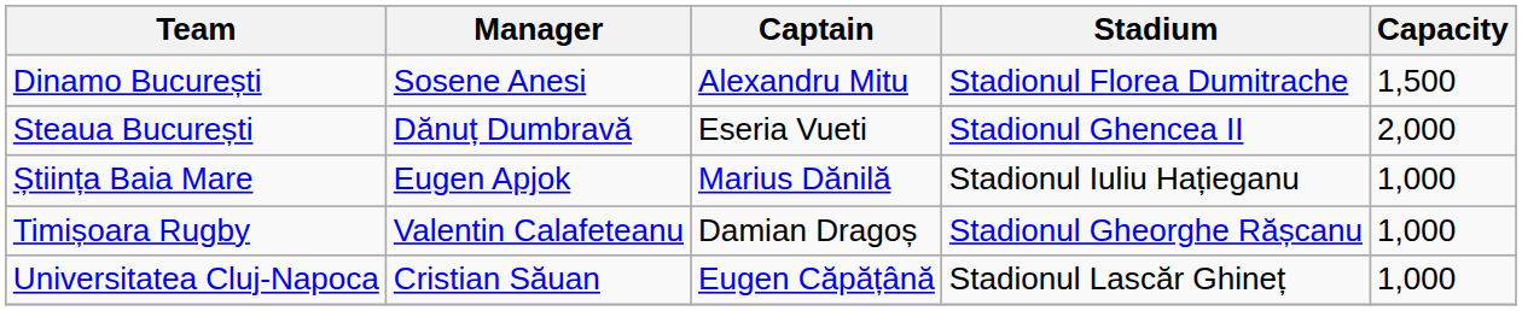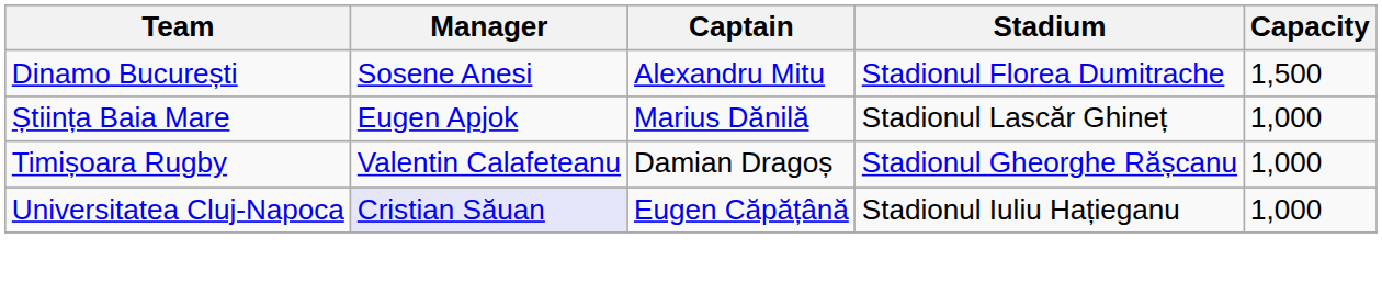- row: Steaua București | Dănuț Dumbravă | Eseria Vueti | Stadionul Ghencea II | 2,000
Știința Baia Mare | Stadium: Stadionul Iuliu Hațieganu -> Stadionul Lascăr Ghineț
Universitatea Cluj-Napoca | Manager: no background -> lavender background
Universitatea Cluj-Napoca | Stadium: Stadionul Lascăr Ghineț -> Stadionul Iuliu Hațieganu
